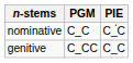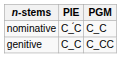columns swapped: PIE <-> PGM
